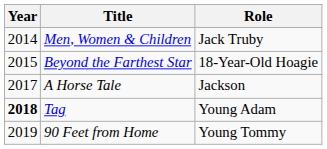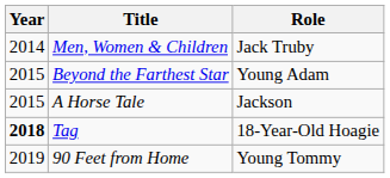Beyond the Farthest Star | Role: 18-Year-Old Hoagie -> Young Adam
A Horse Tale | Year: 2017 -> 2015
Tag | Role: Young Adam -> 18-Year-Old Hoagie
